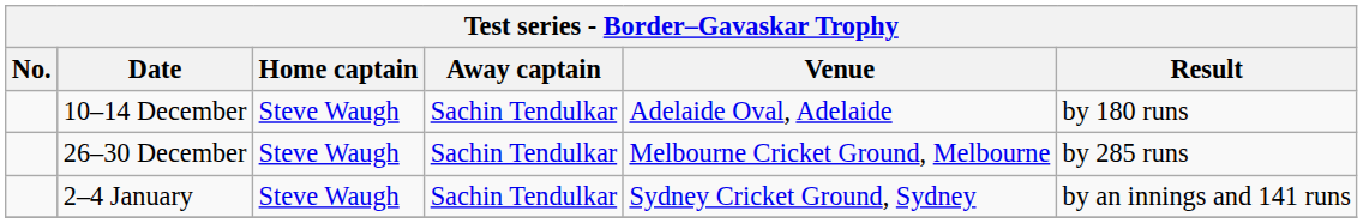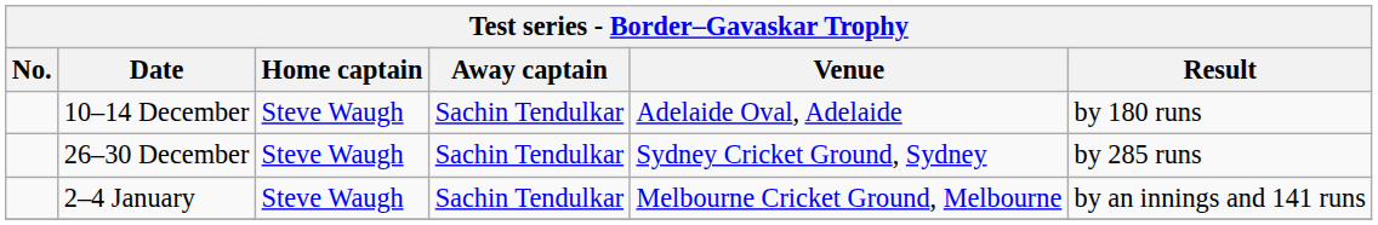26–30 December | Venue: Melbourne Cricket Ground, Melbourne -> Sydney Cricket Ground, Sydney
2–4 January | Venue: Sydney Cricket Ground, Sydney -> Melbourne Cricket Ground, Melbourne
